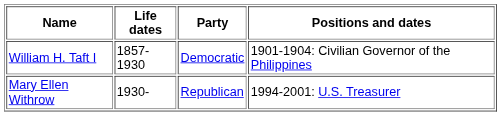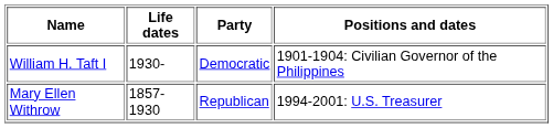William H. Taft I | Life dates: 1857-1930 -> 1930-
Mary Ellen Withrow | Life dates: 1930- -> 1857-1930
